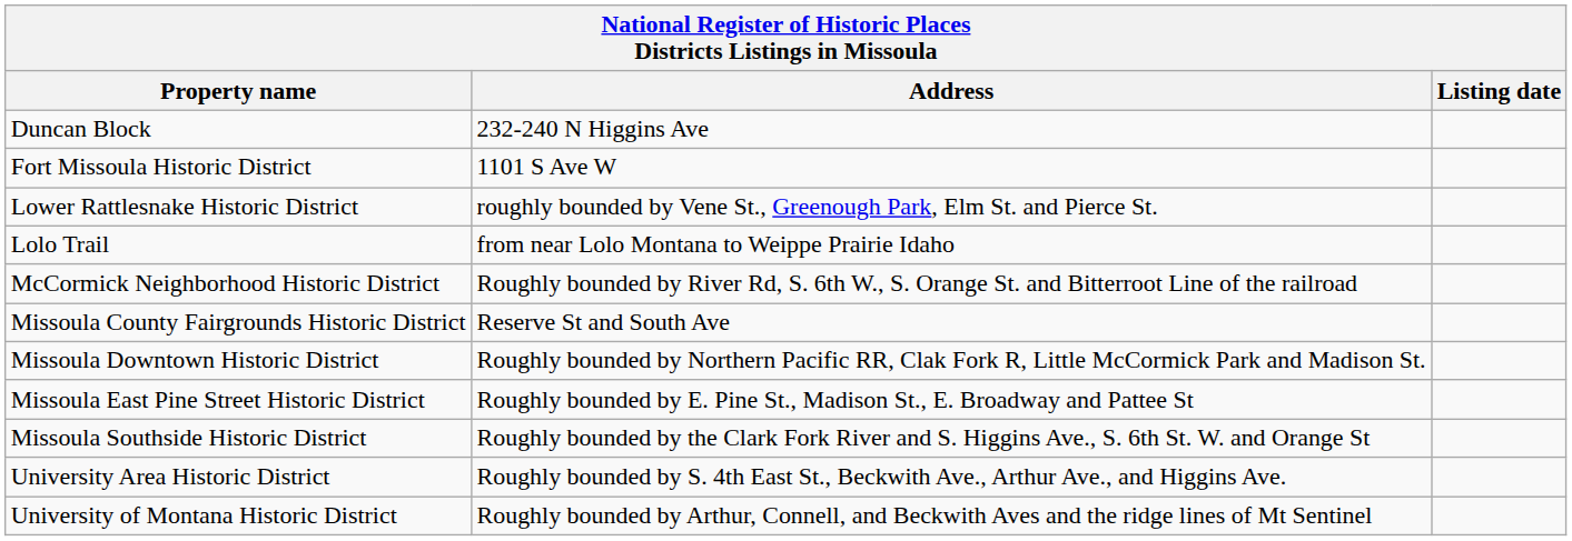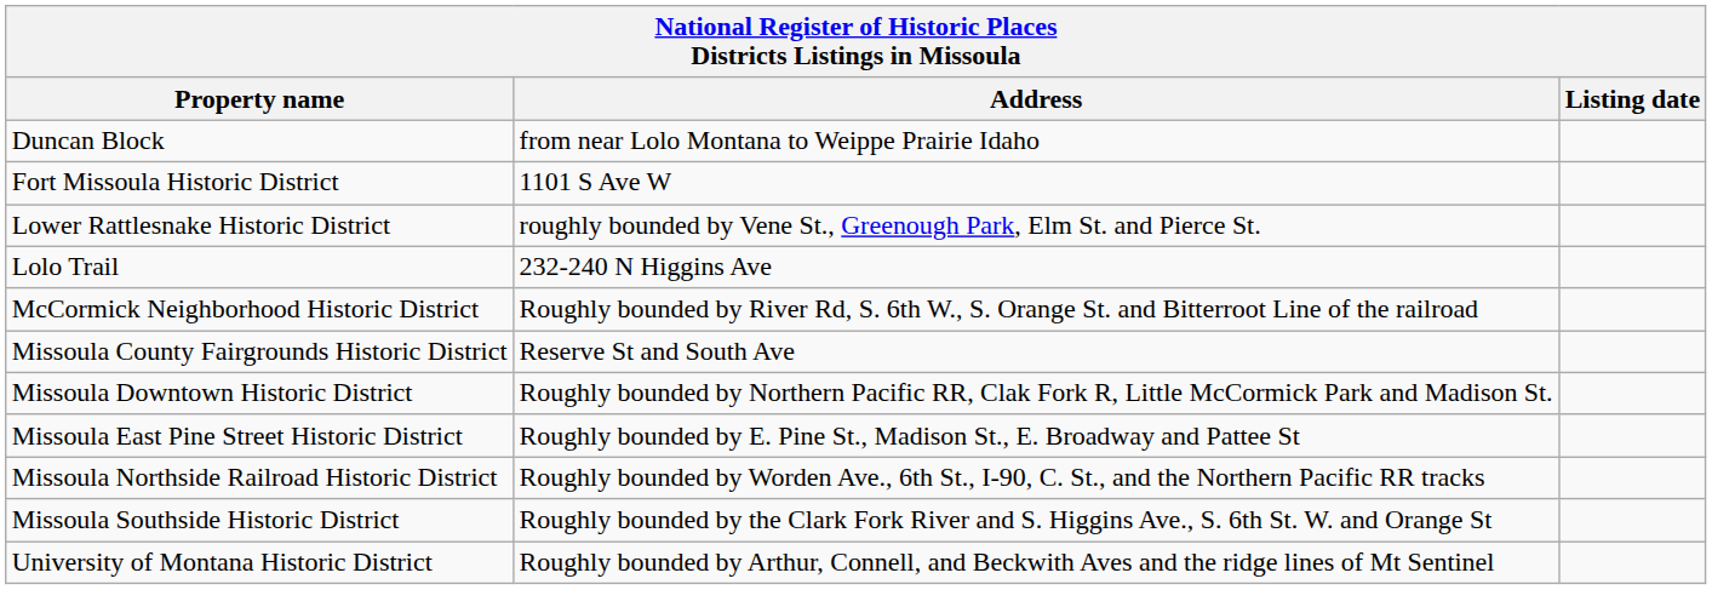Duncan Block | Address: 232-240 N Higgins Ave -> from near Lolo Montana to Weippe Prairie Idaho
Lolo Trail | Address: from near Lolo Montana to Weippe Prairie Idaho -> 232-240 N Higgins Ave
+ row: Missoula Northside Railroad Historic District | Roughly bounded by Worden Ave., 6th St., I-90, C. St., and the Northern Pacific RR tracks
- row: University Area Historic District | Roughly bounded by S. 4th East St., Beckwith Ave., Arthur Ave., and Higgins Ave.
